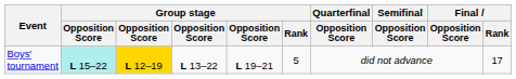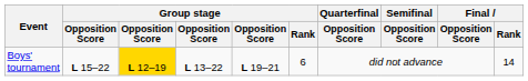Boys' tournament | column 2: paleturquoise background -> no background
Boys' tournament | Group stage / Rank: 5 -> 6
Boys' tournament | Final / Rank: 17 -> 14
